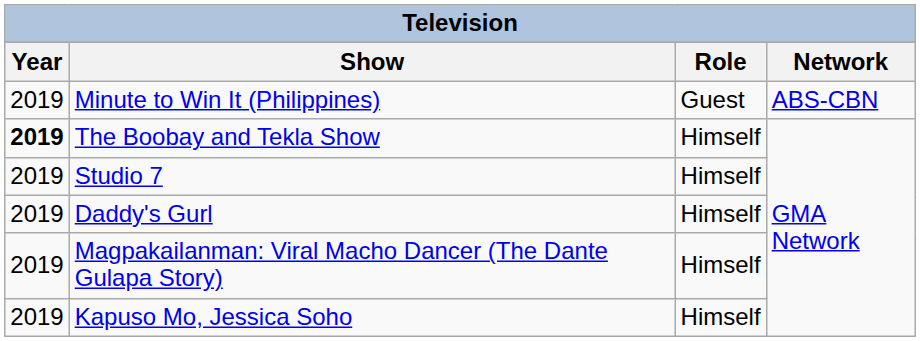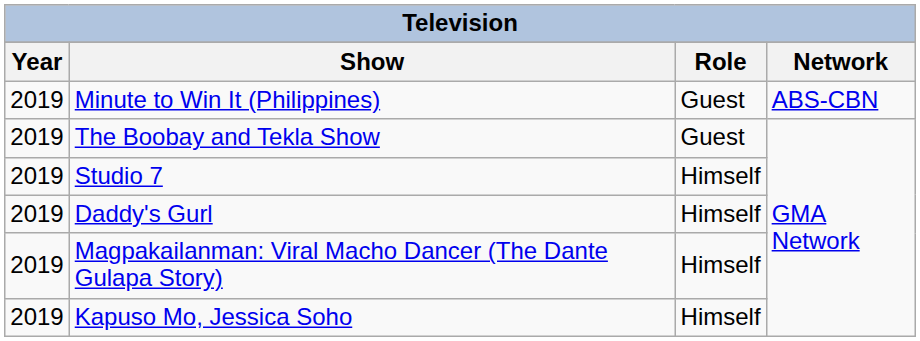The Boobay and Tekla Show | Year: bold -> normal
The Boobay and Tekla Show | Role: Himself -> Guest
